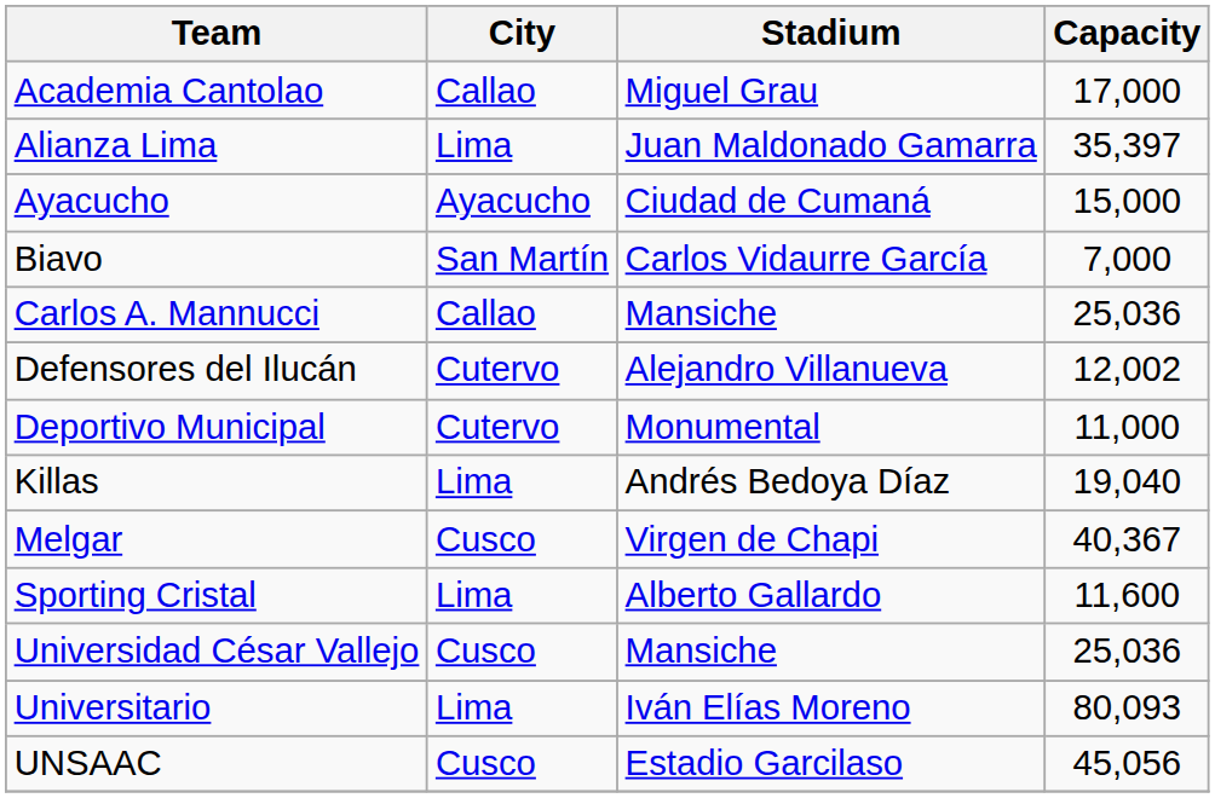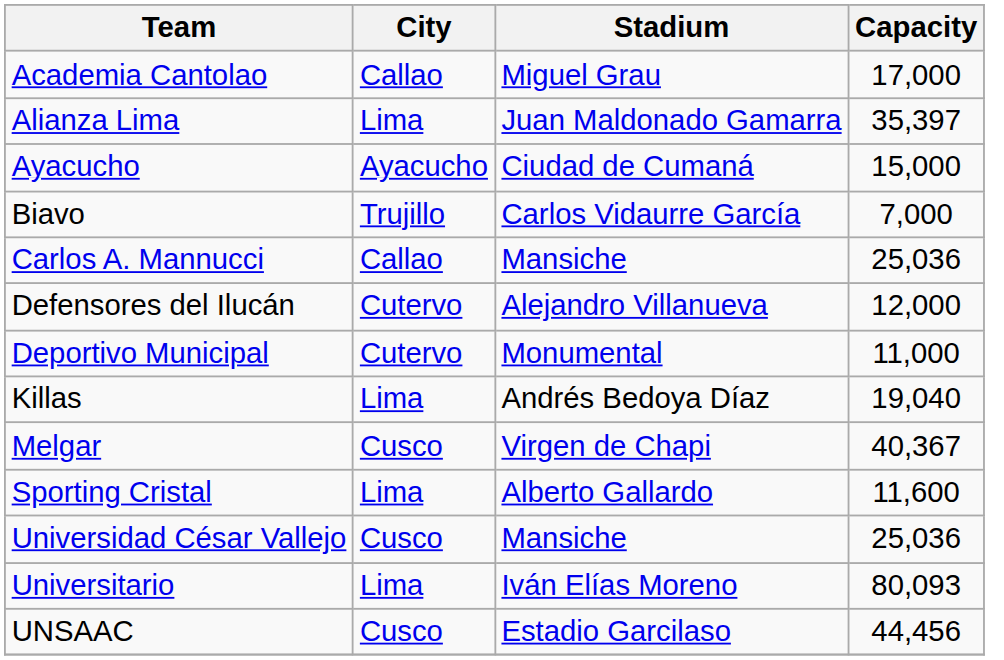Biavo | City: San Martín -> Trujillo
Defensores del Ilucán | Capacity: 12,002 -> 12,000
UNSAAC | Capacity: 45,056 -> 44,456
